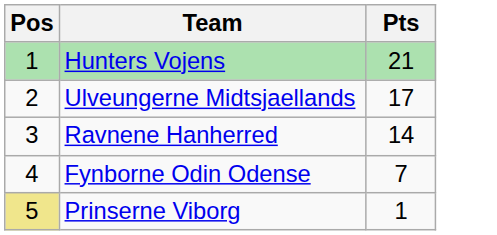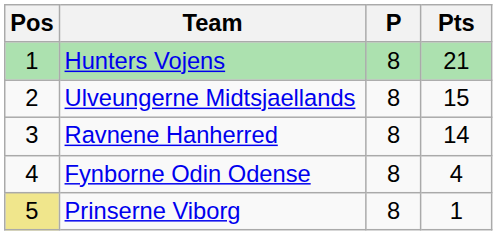+ column: P | 8 | 8 | 8 | 8 | 8
Ulveungerne Midtsjaellands | Pts: 17 -> 15
Fynborne Odin Odense | Pts: 7 -> 4
